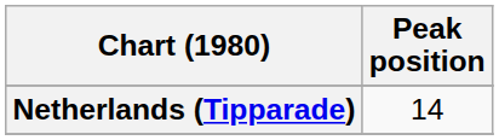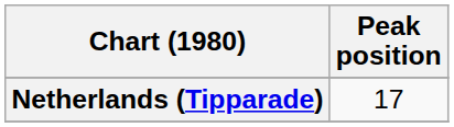Netherlands (Tipparade) | Peak position: 14 -> 17
